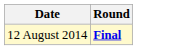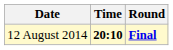+ column: Time | 20:10
